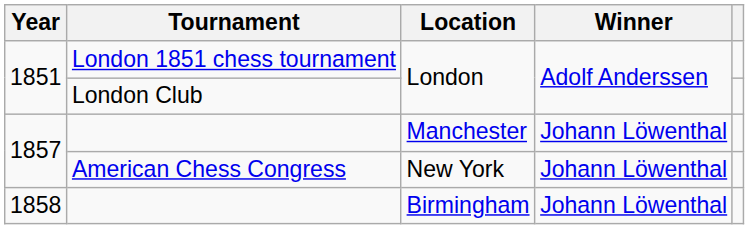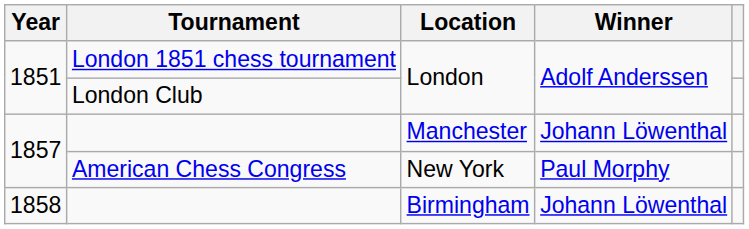American Chess Congress | Winner: Johann Löwenthal -> Paul Morphy
